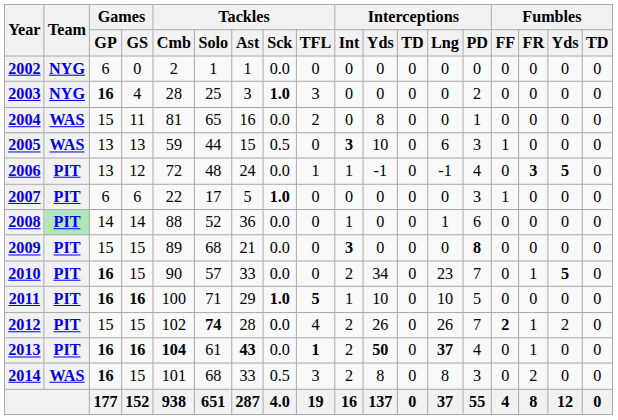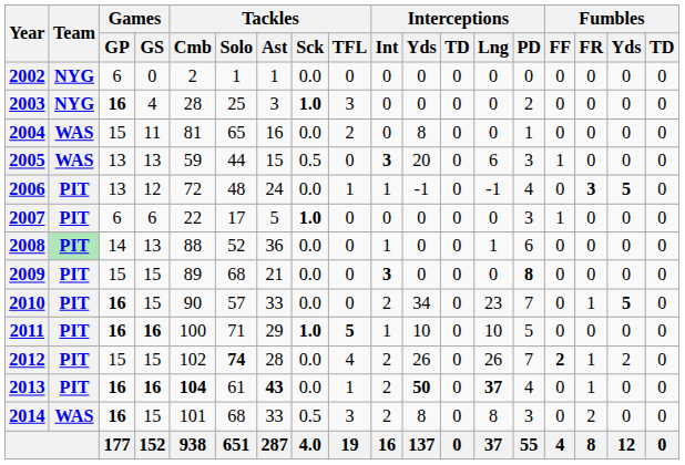2005 | Interceptions / Yds: 10 -> 20
2008 | Games / GS: 14 -> 13
2013 | Tackles / TFL: bold -> normal
